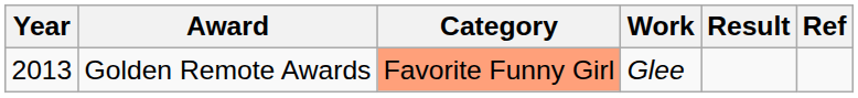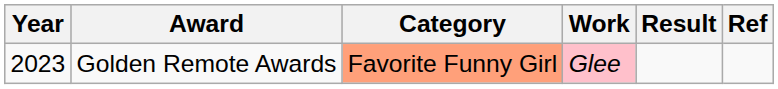Golden Remote Awards | Year: 2013 -> 2023
Golden Remote Awards | Work: no background -> pink background
